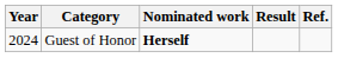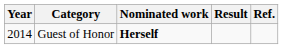Guest of Honor | Year: 2024 -> 2014
